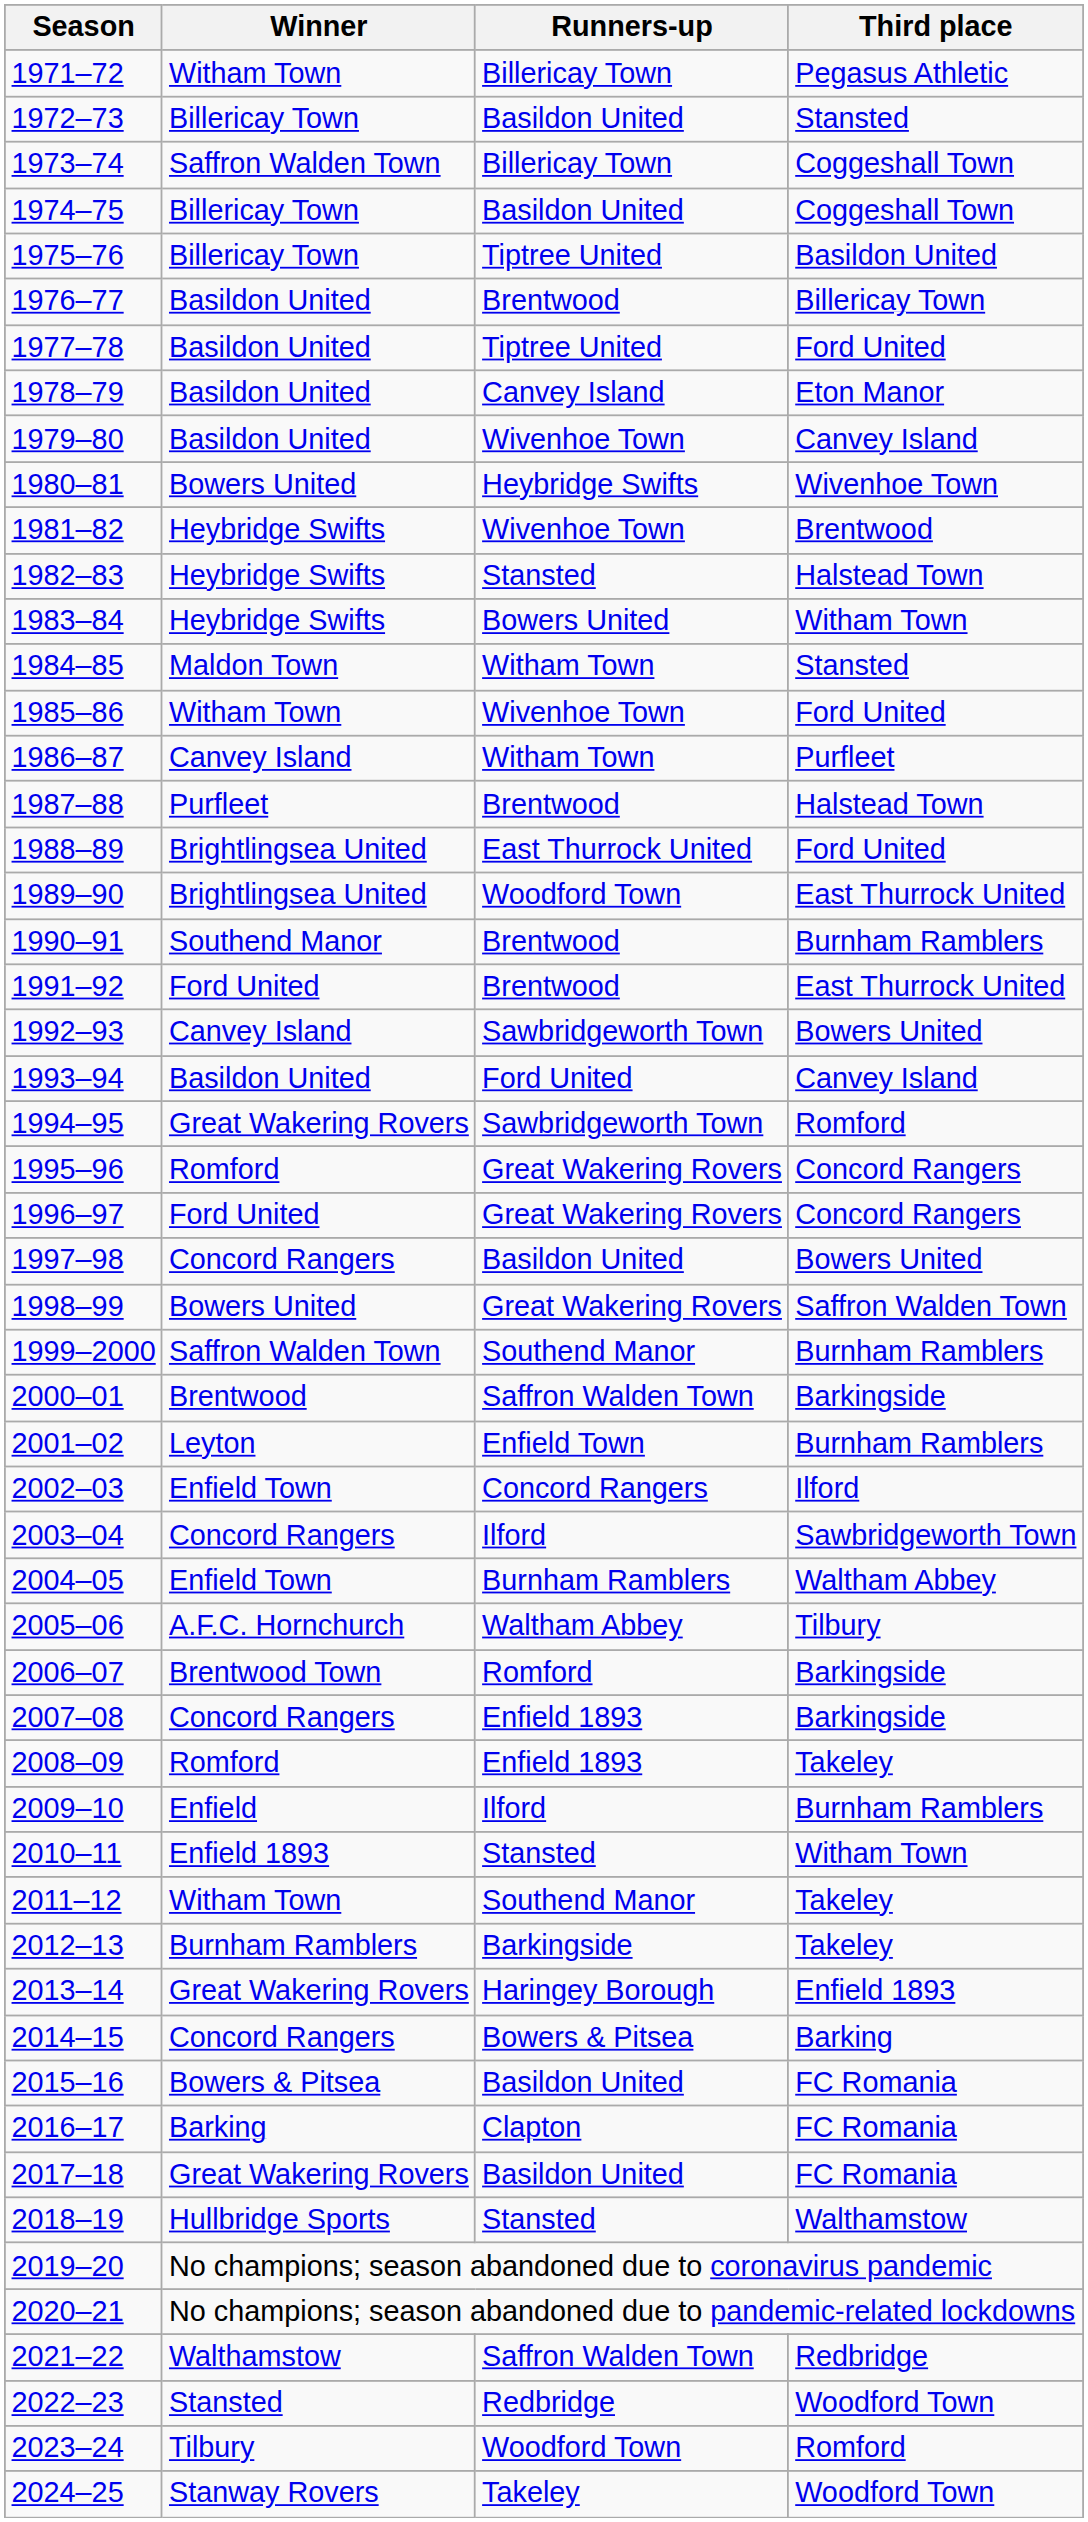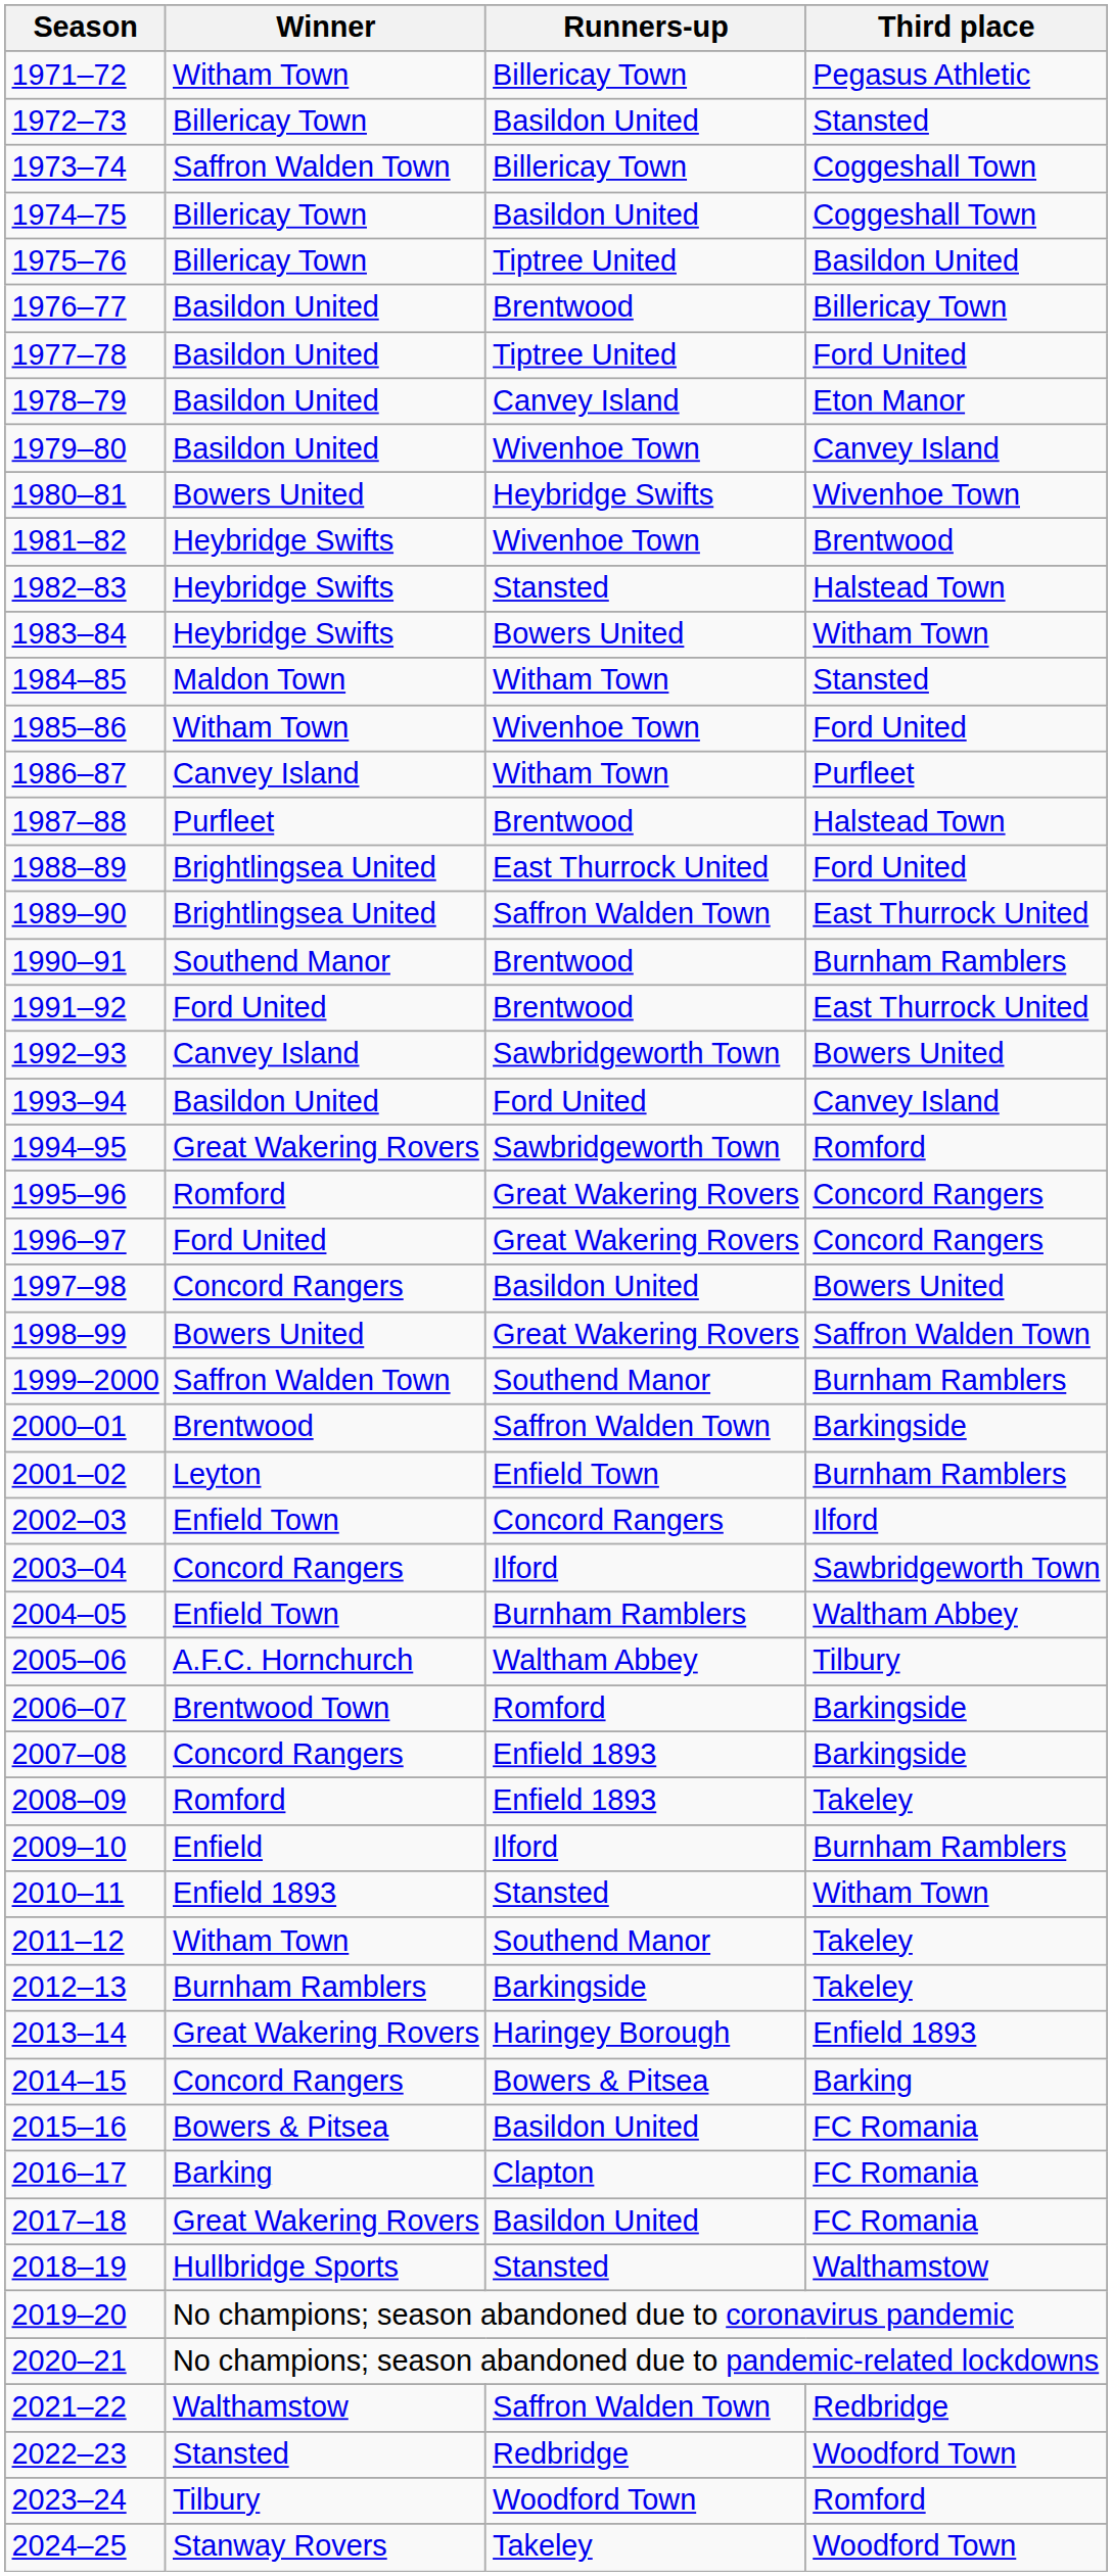1989–90 | Runners-up: Woodford Town -> Saffron Walden Town
